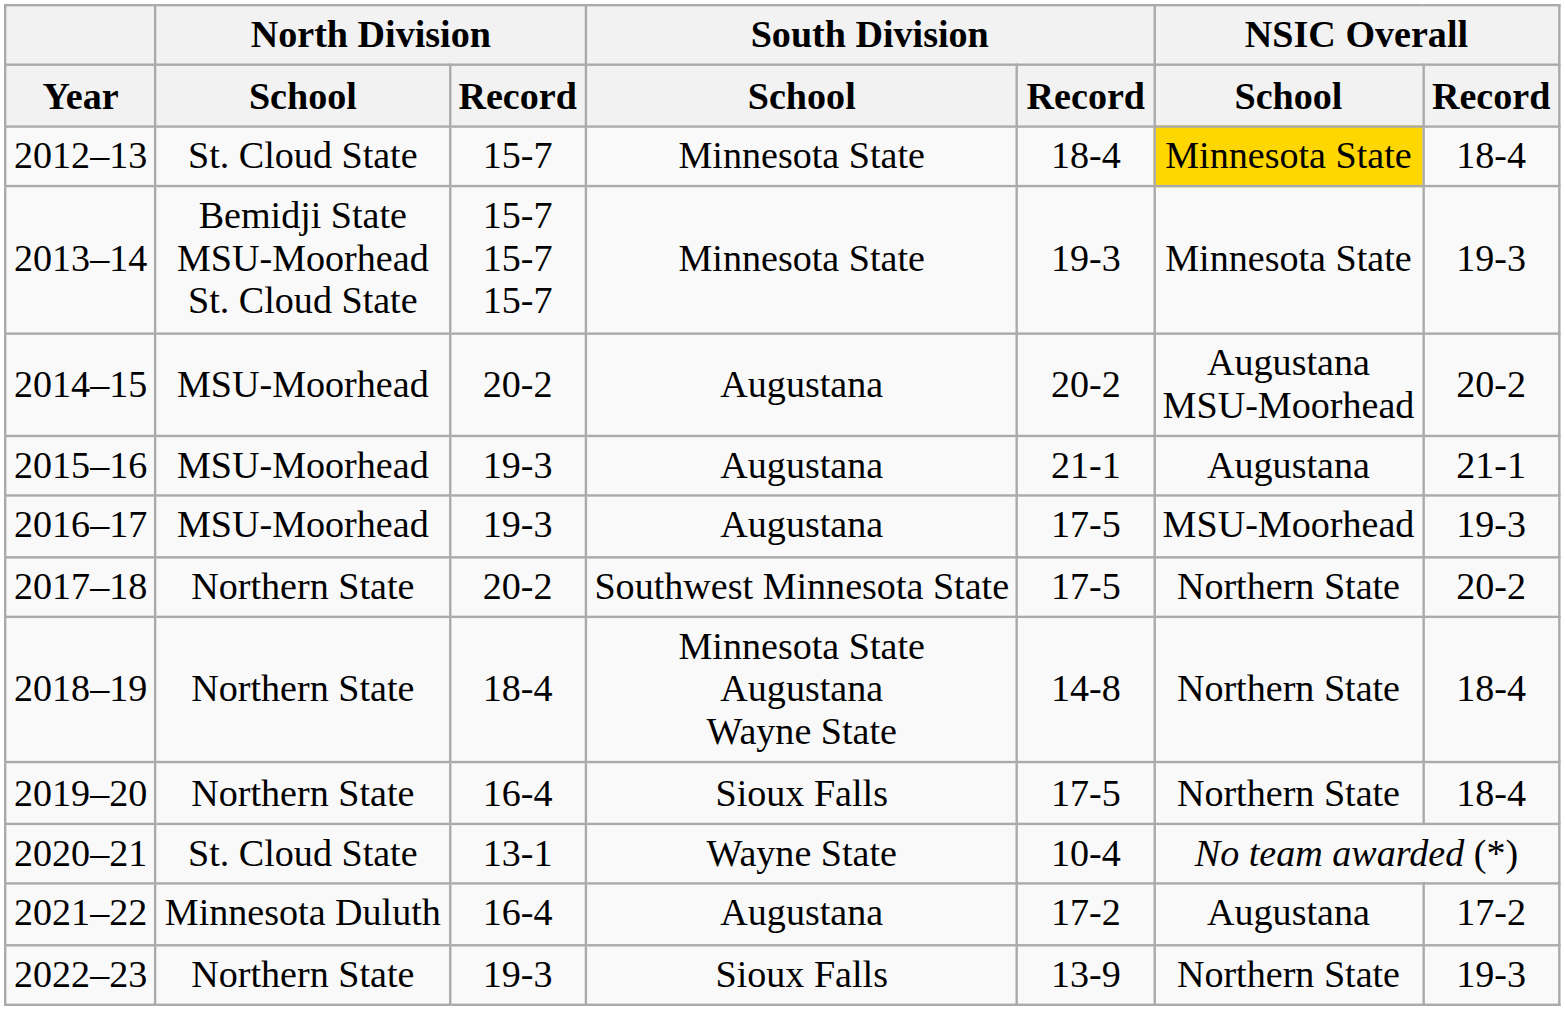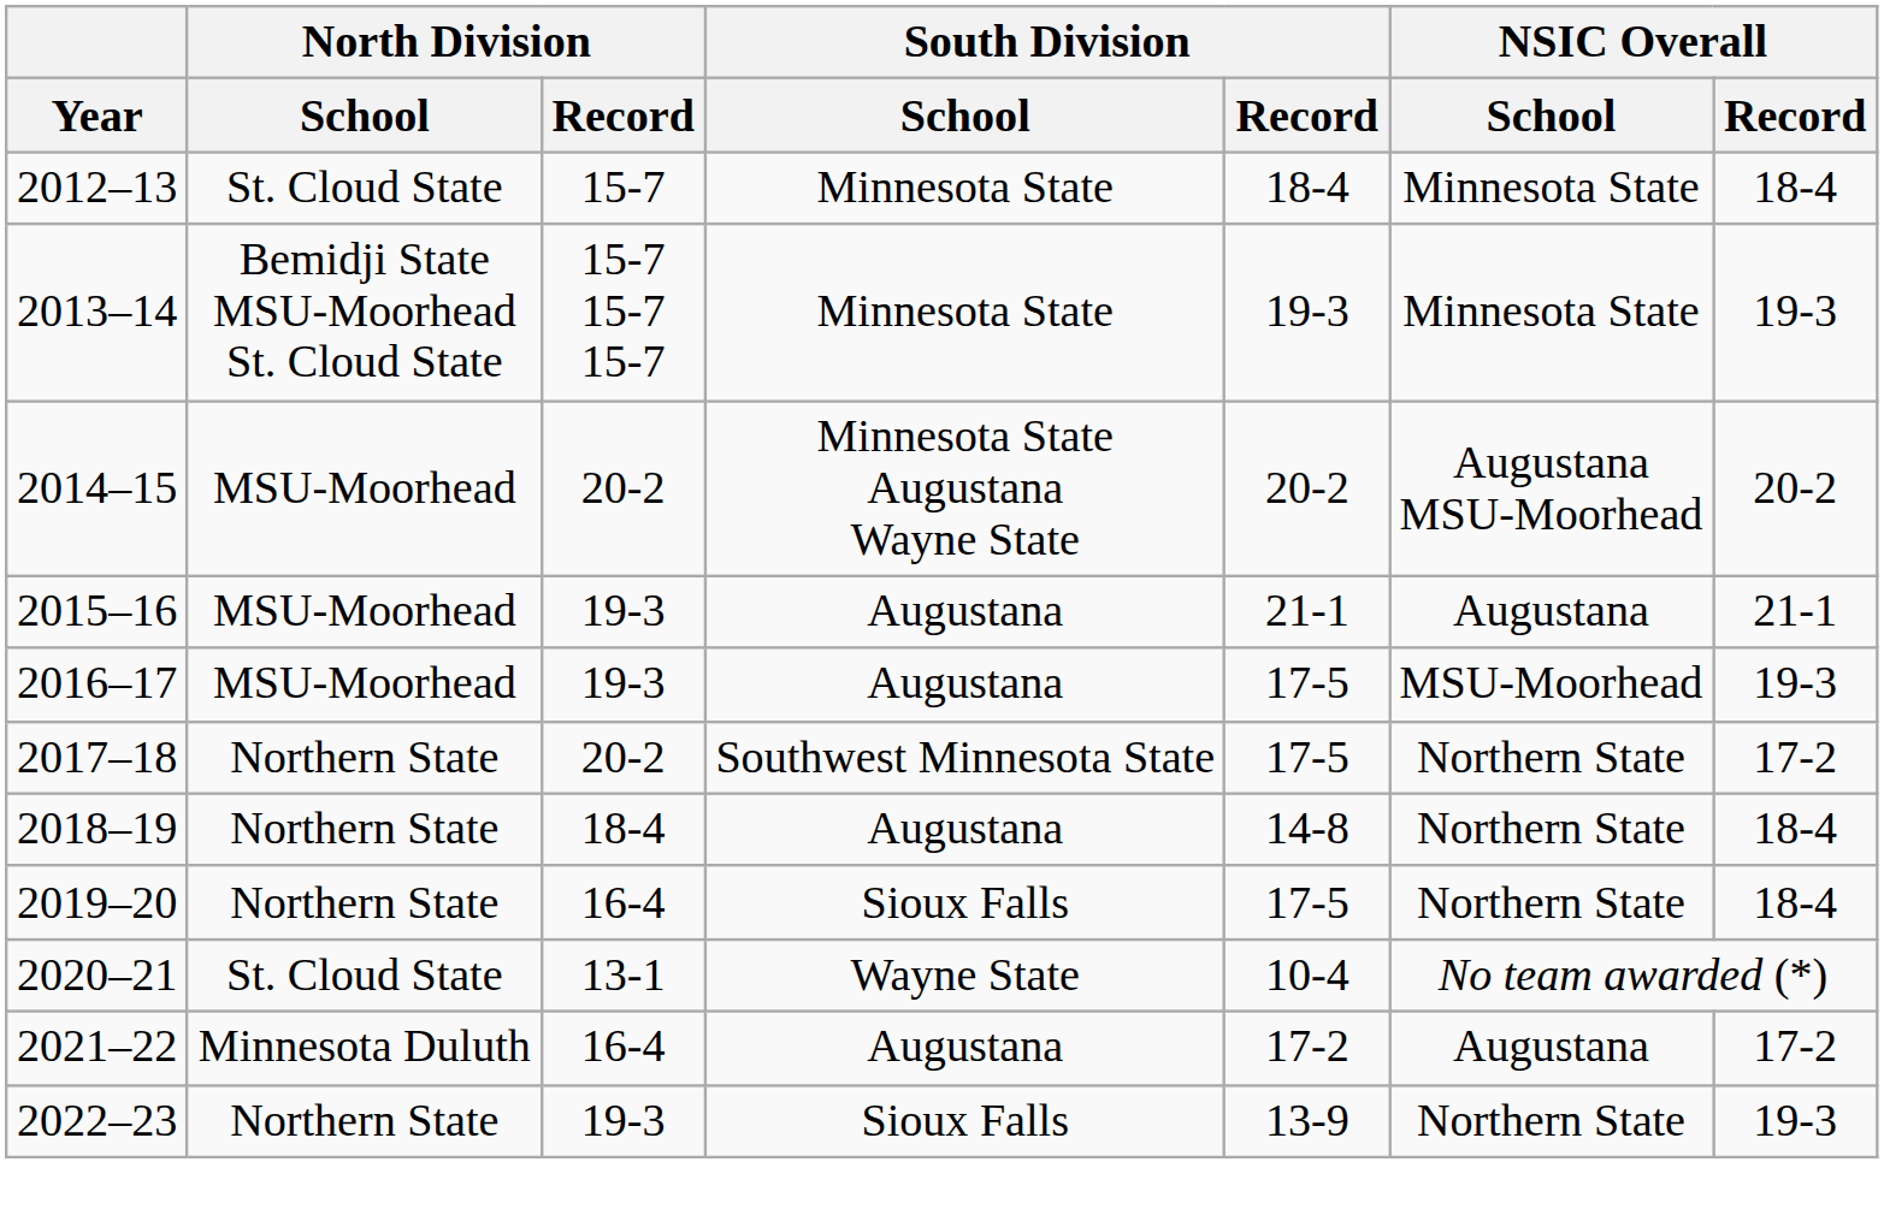2012–13 | NSIC Overall / School: gold background -> no background
2014–15 | South Division / School: Augustana -> Minnesota State Augustana Wayne State
2017–18 | NSIC Overall / Record: 20-2 -> 17-2
2018–19 | South Division / School: Minnesota State Augustana Wayne State -> Augustana
